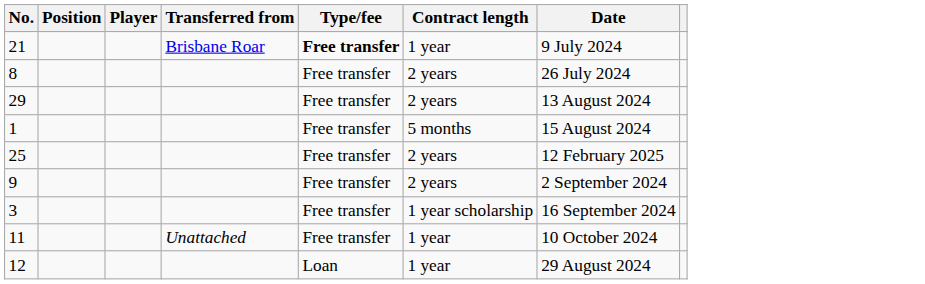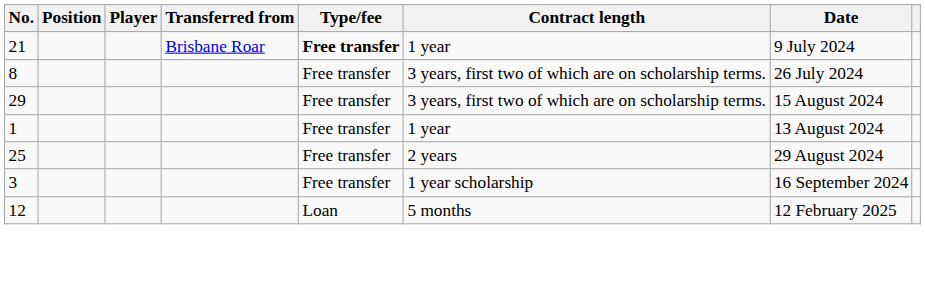8 | Contract length: 2 years -> 3 years, first two of which are on scholarship terms.
29 | Contract length: 2 years -> 3 years, first two of which are on scholarship terms.
29 | Date: 13 August 2024 -> 15 August 2024
1 | Contract length: 5 months -> 1 year
1 | Date: 15 August 2024 -> 13 August 2024
25 | Date: 12 February 2025 -> 29 August 2024
- row: 9 | Free transfer | 2 years | 2 September 2024
- row: 11 | Unattached | Free transfer | 1 year | 10 October 2024
12 | Contract length: 1 year -> 5 months
12 | Date: 29 August 2024 -> 12 February 2025
